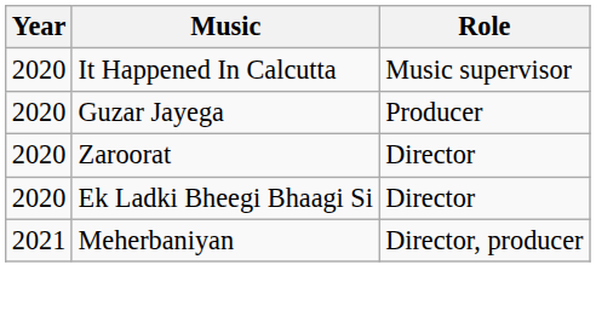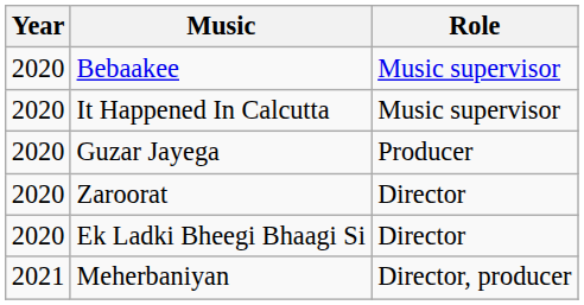+ row: 2020 | Bebaakee | Music supervisor
